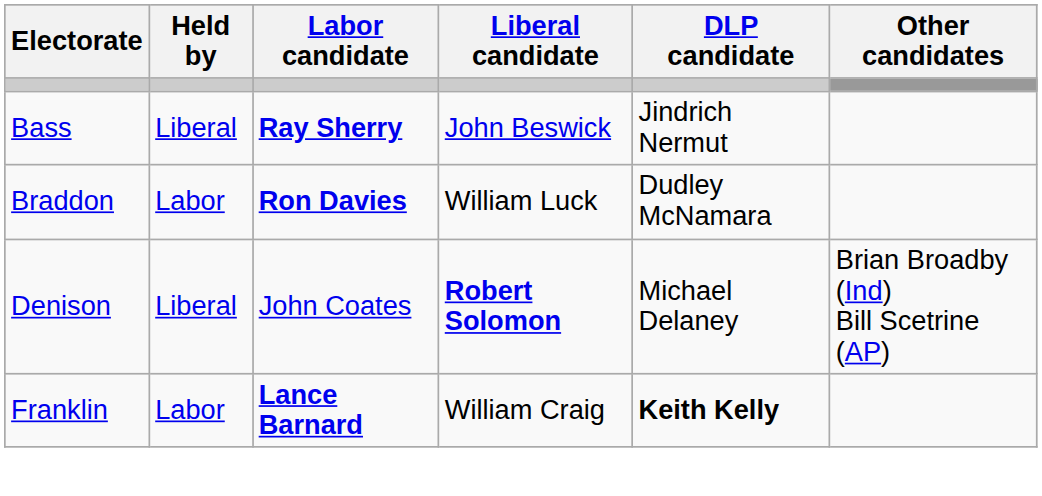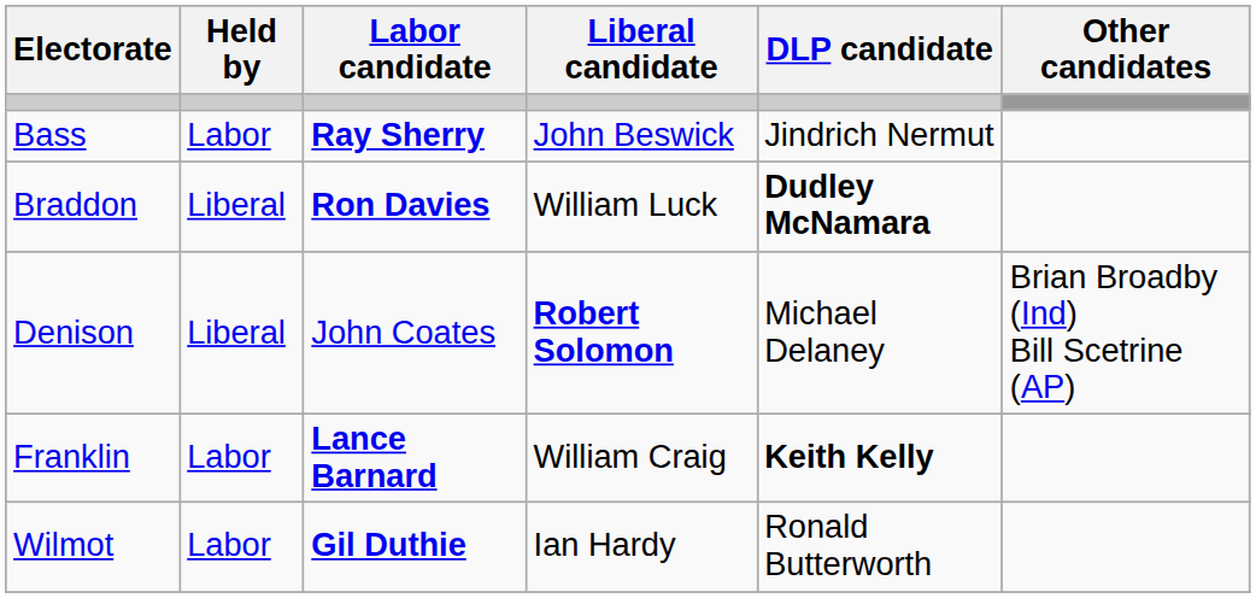Bass | Held by: Liberal -> Labor
Braddon | Held by: Labor -> Liberal
Braddon | DLP candidate: normal -> bold
+ row: Wilmot | Labor | Gil Duthie | Ian Hardy | Ronald Butterworth
